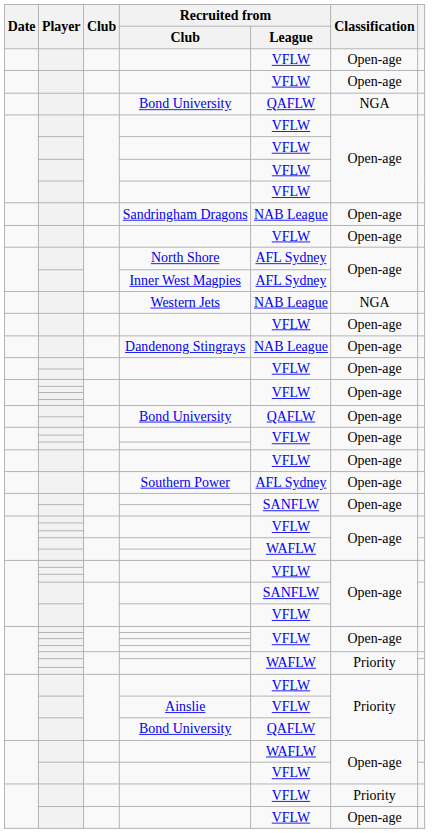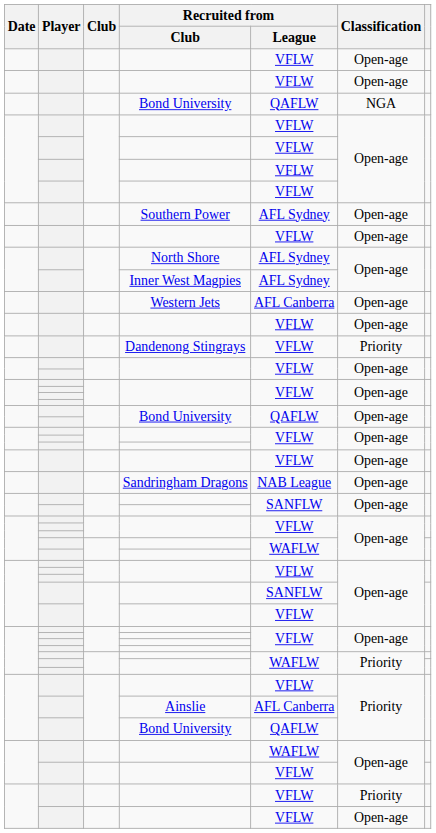rows swapped: Sandringham Dragons <-> Southern Power
Western Jets | Recruited from / League: NAB League -> AFL Canberra
Western Jets | Classification: NGA -> Open-age
Dandenong Stingrays | Recruited from / League: NAB League -> VFLW
Dandenong Stingrays | Classification: Open-age -> Priority
Ainslie | Recruited from / League: VFLW -> AFL Canberra
